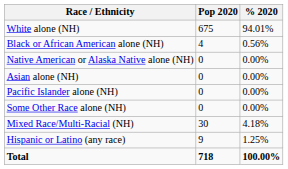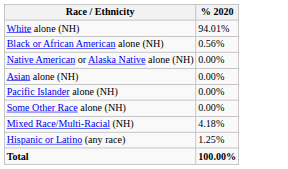- column: Pop 2020 | 675 | 4 | 0 | 0 | 0 | 0 | 30 | 9 | 718
